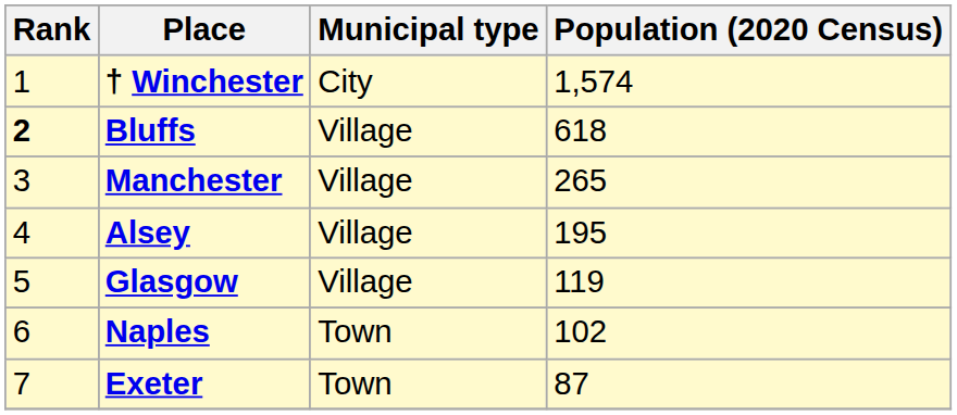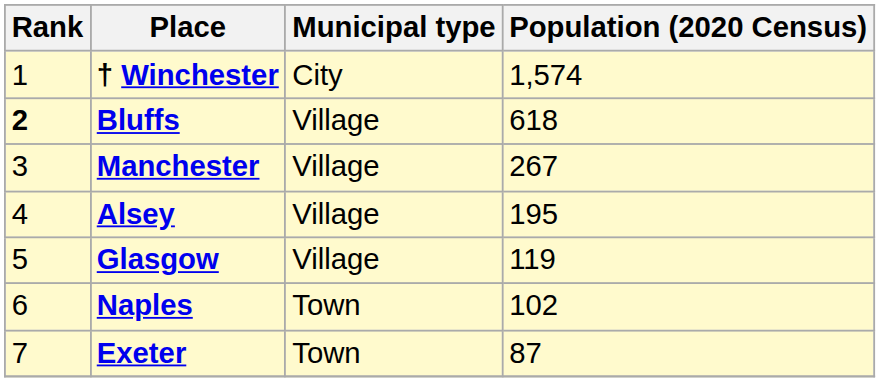Manchester | Population (2020 Census): 265 -> 267
